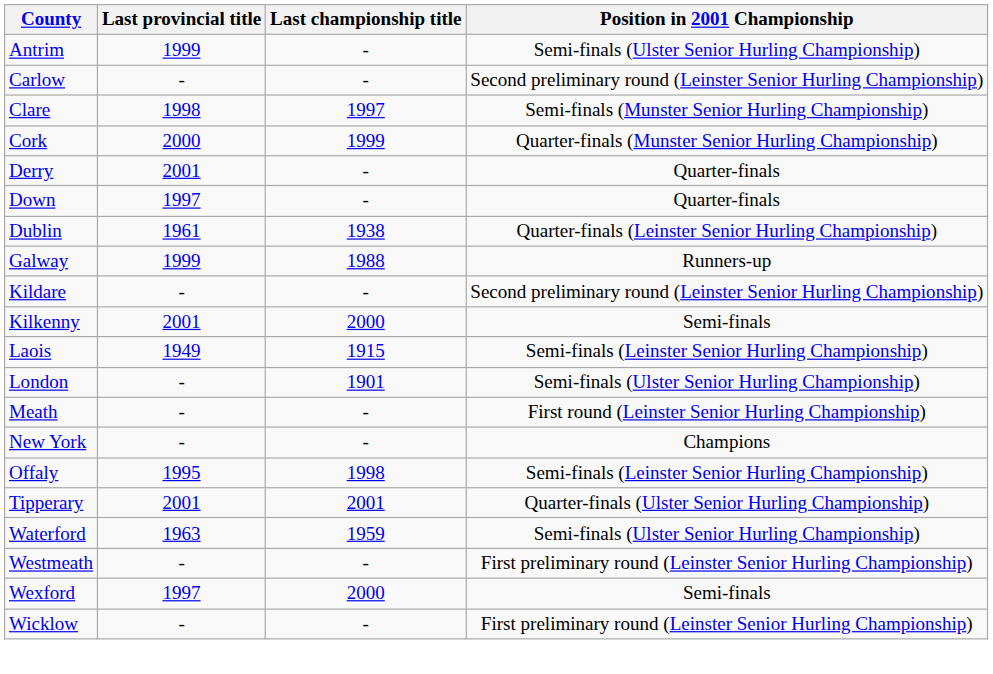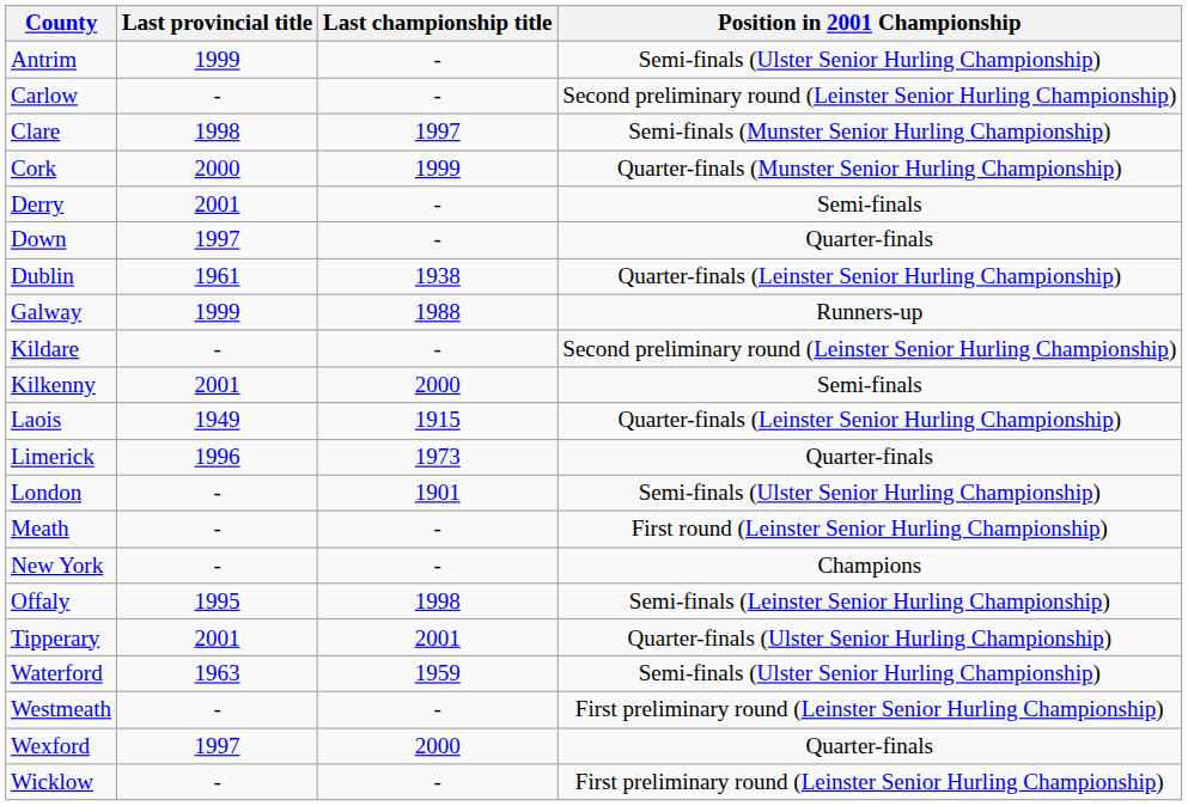Derry | Position in 2001 Championship: Quarter-finals -> Semi-finals
Laois | Position in 2001 Championship: Semi-finals (Leinster Senior Hurling Championship) -> Quarter-finals (Leinster Senior Hurling Championship)
+ row: Limerick | 1996 | 1973 | Quarter-finals
Wexford | Position in 2001 Championship: Semi-finals -> Quarter-finals
